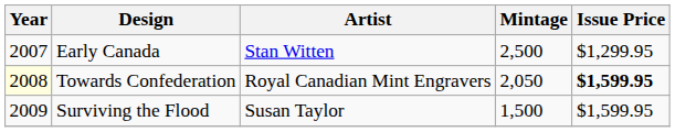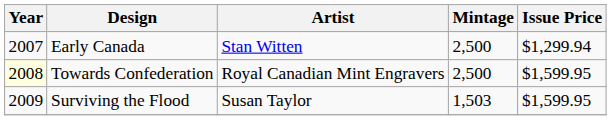Early Canada | Issue Price: $1,299.95 -> $1,299.94
Towards Confederation | Mintage: 2,050 -> 2,500
Towards Confederation | Issue Price: bold -> normal
Surviving the Flood | Mintage: 1,500 -> 1,503
